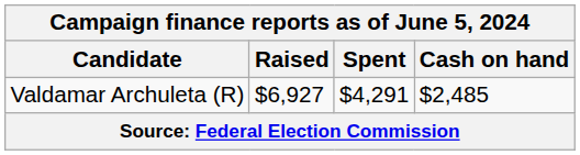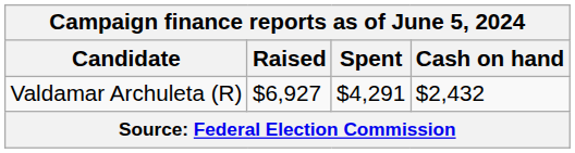Valdamar Archuleta (R) | Cash on hand: $2,485 -> $2,432
